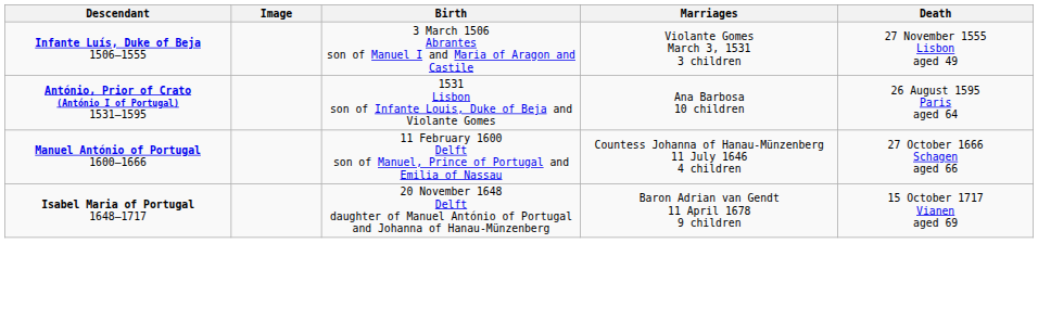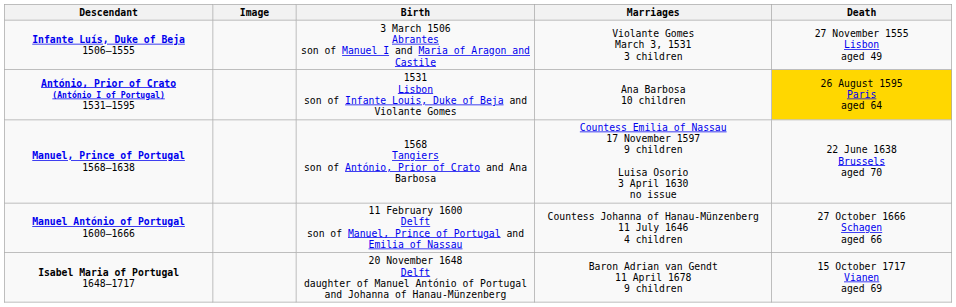António, Prior of Crato (António I of Portugal) 1531–1595 | Death: no background -> gold background
+ row: Manuel, Prince of Portugal 1568–1638 | 1568 Tangiers son of António, Prior of Crato and Ana Barbosa | Countess Emilia of Nassau 17 November 1597 9 children Luisa Osorio 3 April 1630 no issue | 22 June 1638 Brussels aged 70
